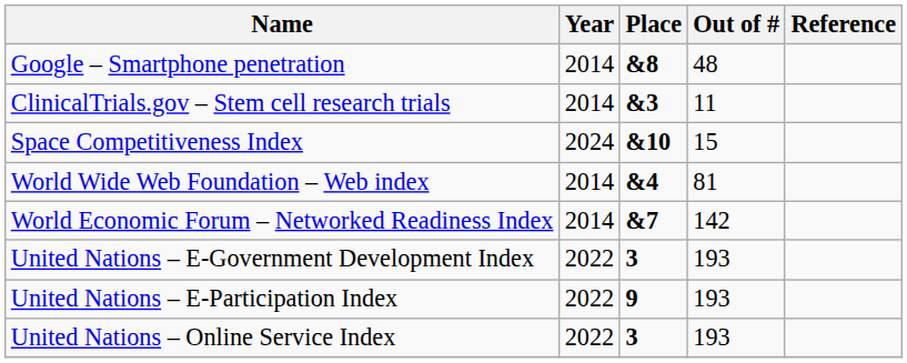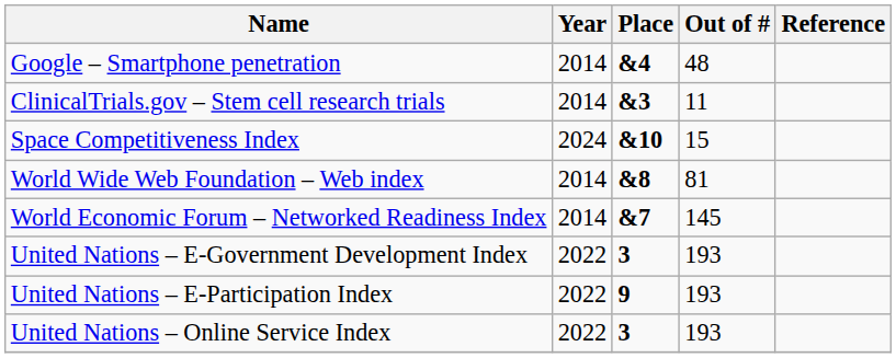Google – Smartphone penetration | Place: &8 -> &4
World Wide Web Foundation – Web index | Place: &4 -> &8
World Economic Forum – Networked Readiness Index | Out of #: 142 -> 145
